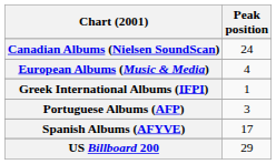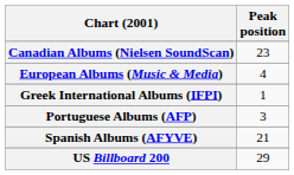Canadian Albums (Nielsen SoundScan) | Peak position: 24 -> 23
Spanish Albums (AFYVE) | Peak position: 17 -> 21
